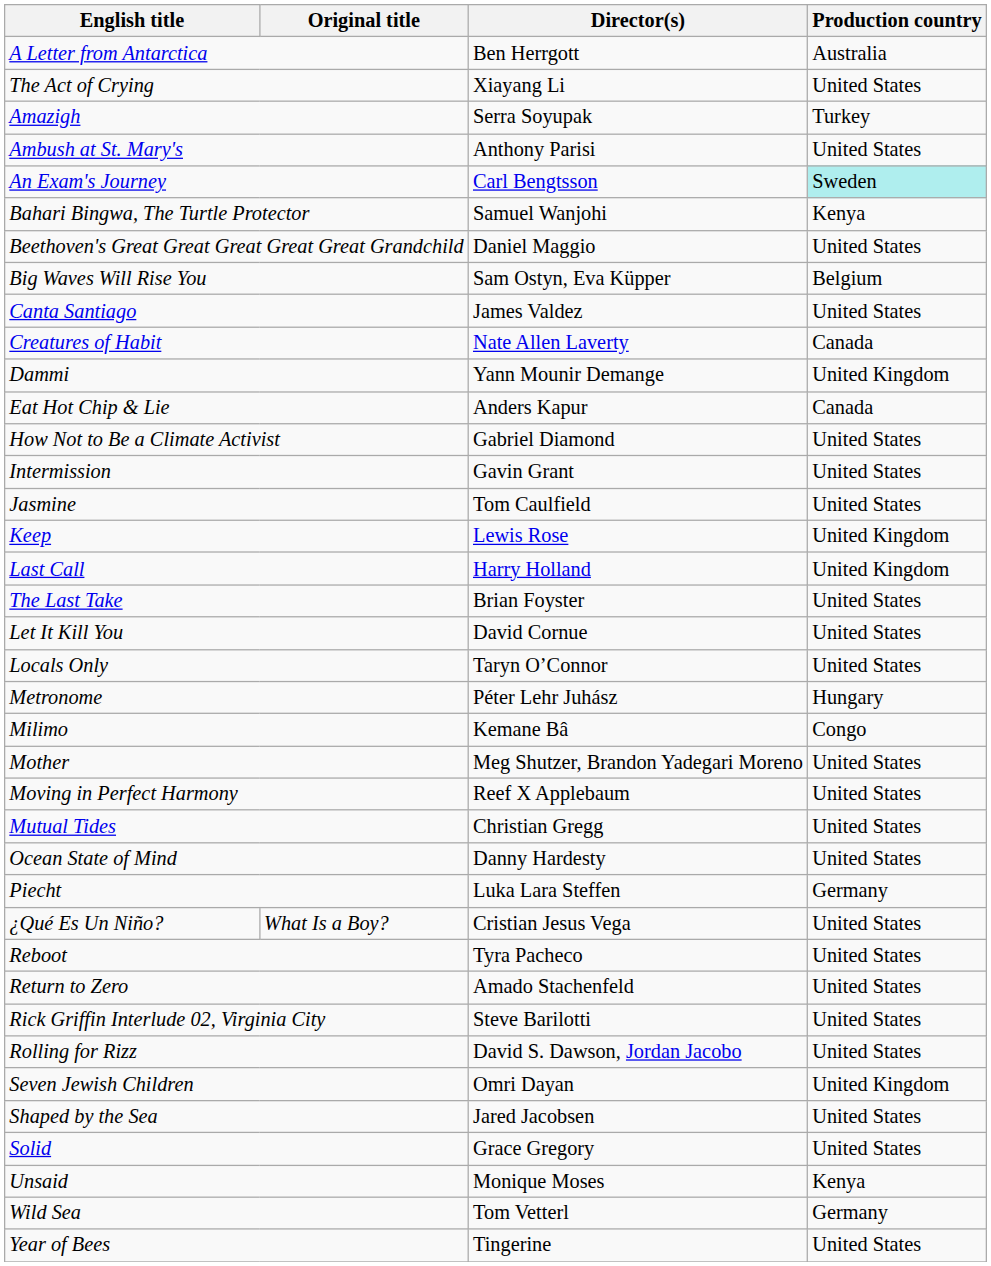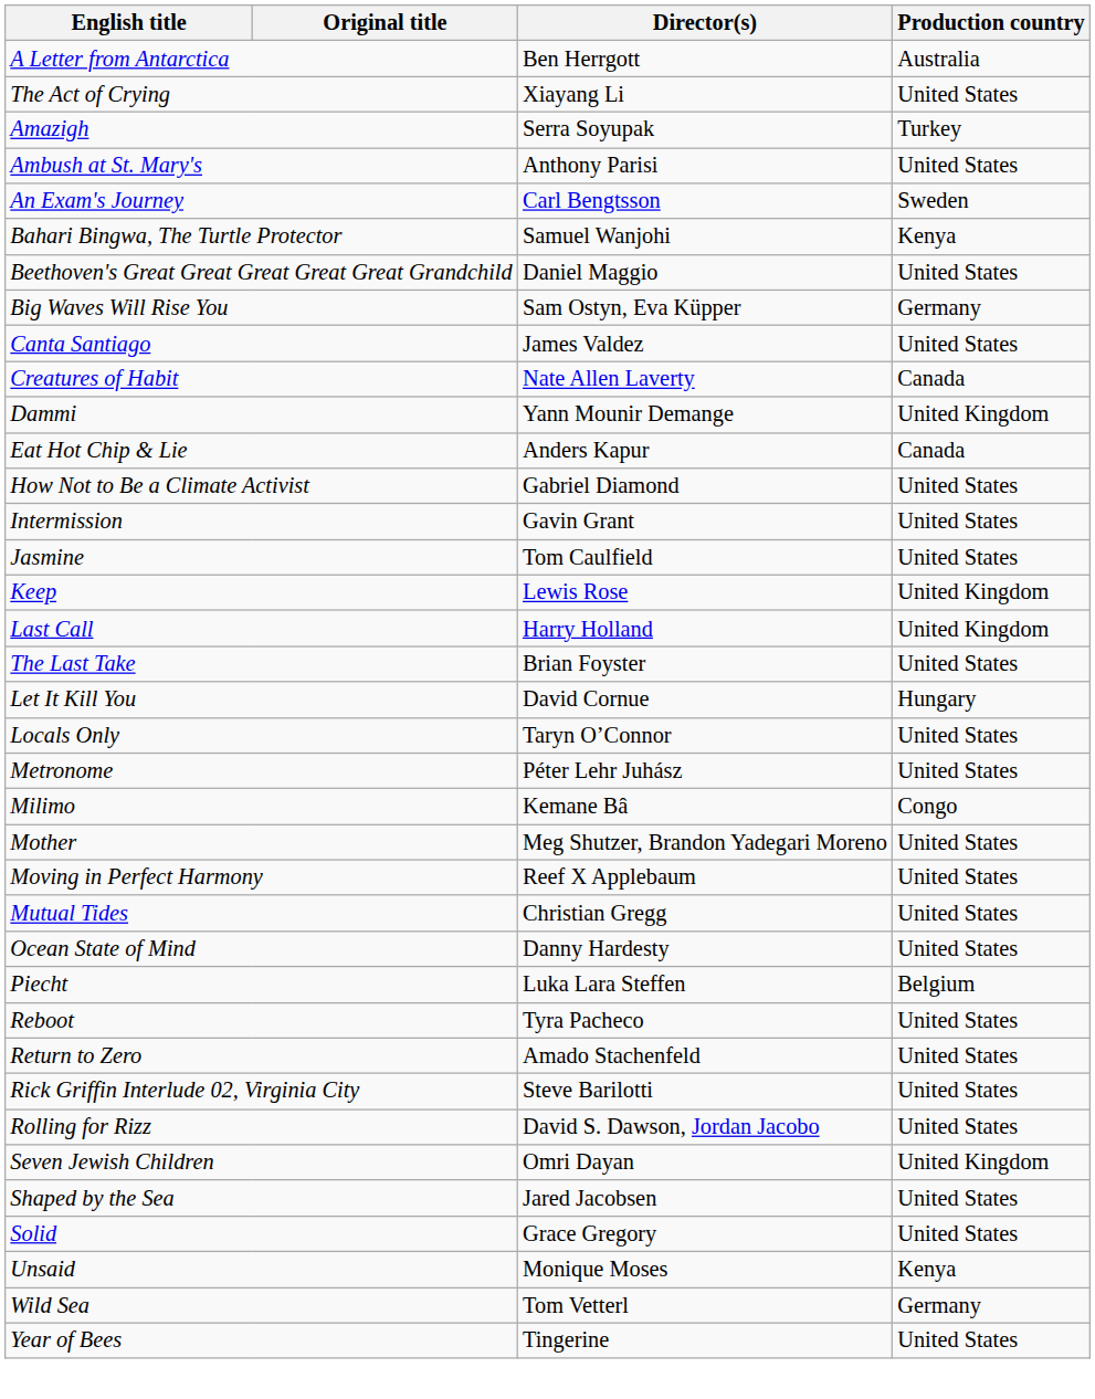An Exam's Journey | Production country: paleturquoise background -> no background
Big Waves Will Rise You | Production country: Belgium -> Germany
Let It Kill You | Production country: United States -> Hungary
Metronome | Production country: Hungary -> United States
Piecht | Production country: Germany -> Belgium
- row: ¿Qué Es Un Niño? | What Is a Boy? | Cristian Jesus Vega | United States
